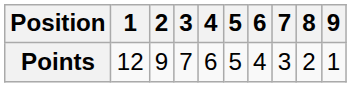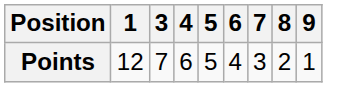- column: 2 | 9
